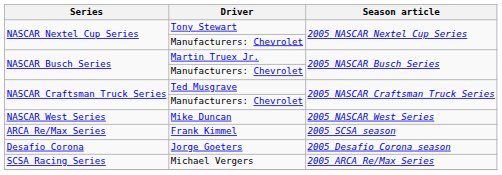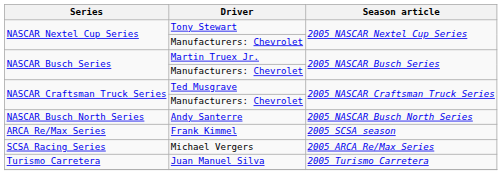+ row: NASCAR Busch North Series | Andy Santerre | 2005 NASCAR Busch North Series
- row: NASCAR West Series | Mike Duncan | 2005 NASCAR West Series
- row: Desafío Corona | Jorge Goeters | 2005 Desafío Corona season
+ row: Turismo Carretera | Juan Manuel Silva | 2005 Turismo Carretera
